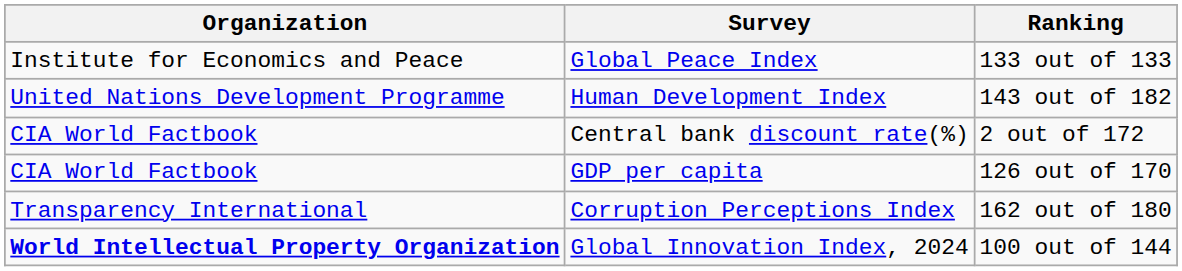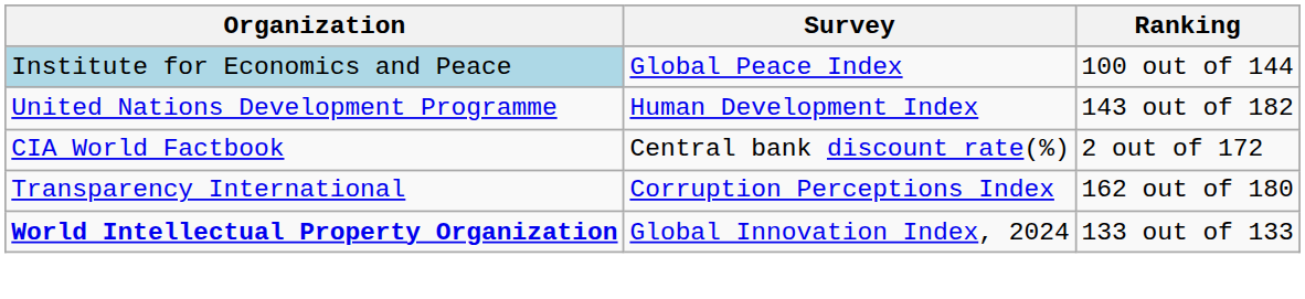Global Peace Index | Organization: no background -> lightblue background
Global Peace Index | Ranking: 133 out of 133 -> 100 out of 144
- row: CIA World Factbook | GDP per capita | 126 out of 170
Global Innovation Index, 2024 | Ranking: 100 out of 144 -> 133 out of 133
